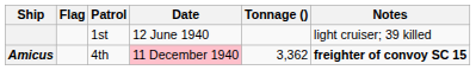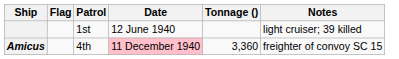Amicus | Tonnage (): 3,362 -> 3,360
Amicus | Notes: bold -> normal
